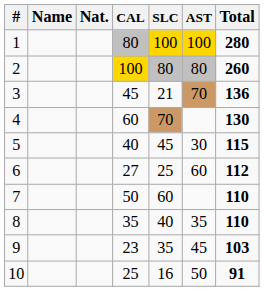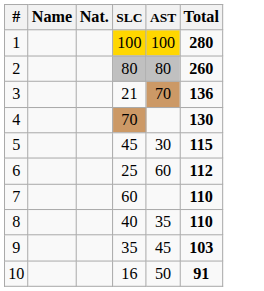- column: CAL | 80 | 100 | 45 | 60 | 40 | 27 | 50 | 35 | 23 | 25
